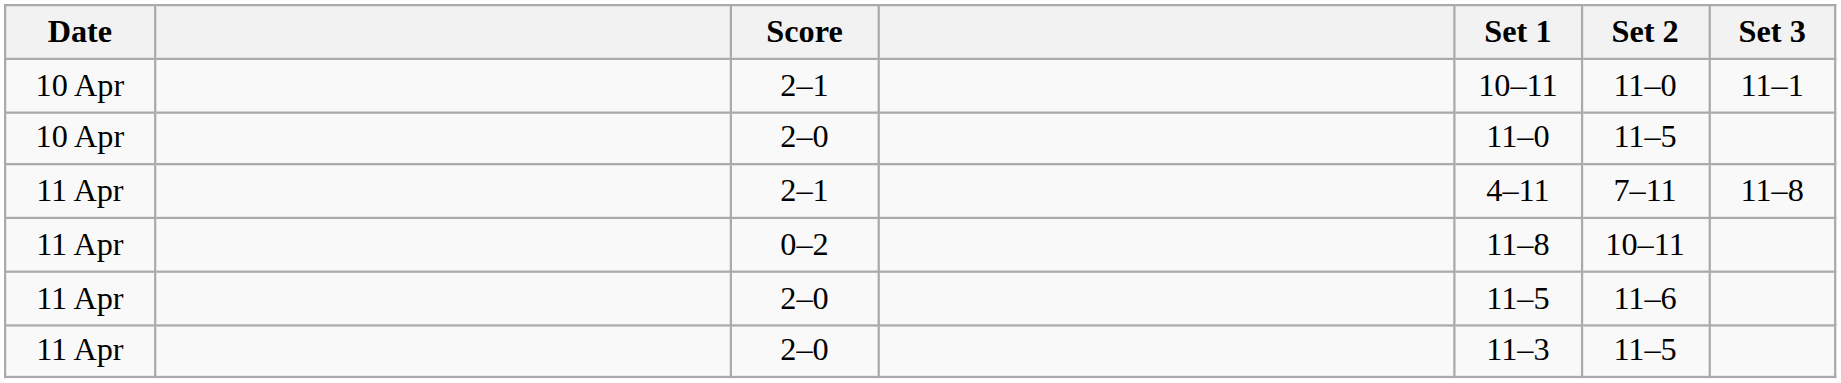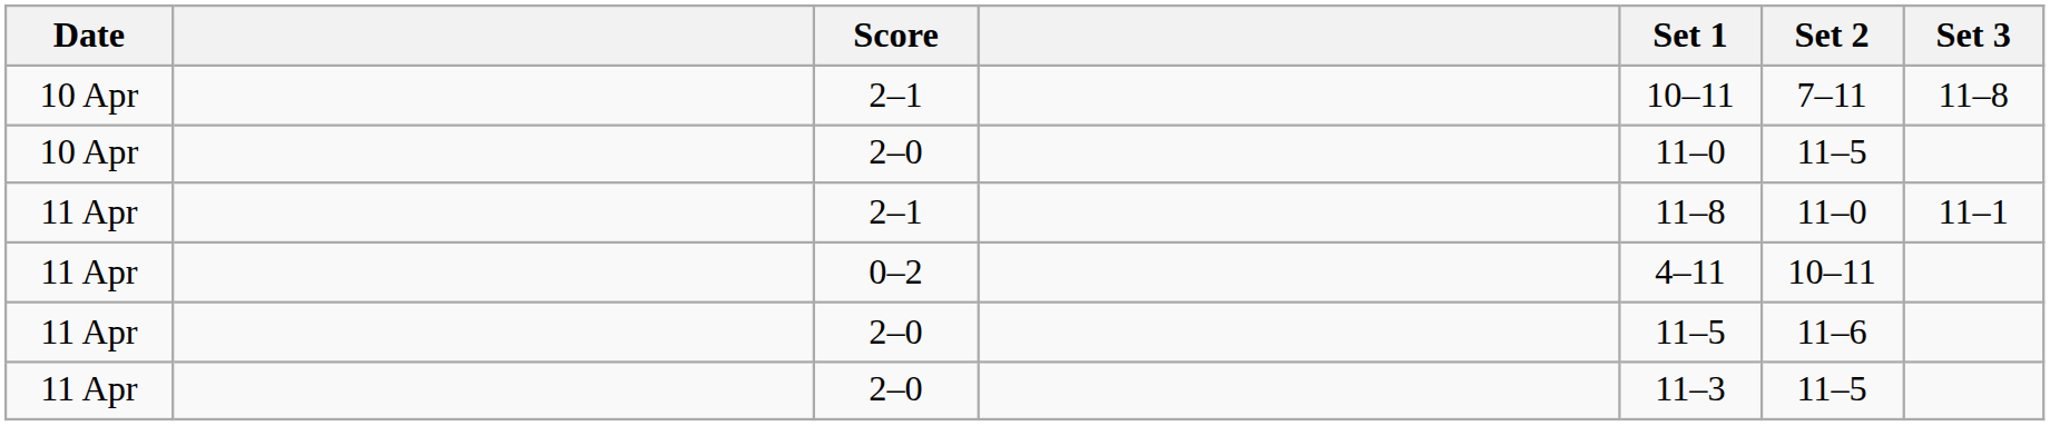10 Apr / 2–1 | Set 2: 11–0 -> 7–11
10 Apr / 2–1 | Set 3: 11–1 -> 11–8
11 Apr / 2–1 | Set 1: 4–11 -> 11–8
11 Apr / 2–1 | Set 2: 7–11 -> 11–0
11 Apr / 2–1 | Set 3: 11–8 -> 11–1
0–2 | Set 1: 11–8 -> 4–11
